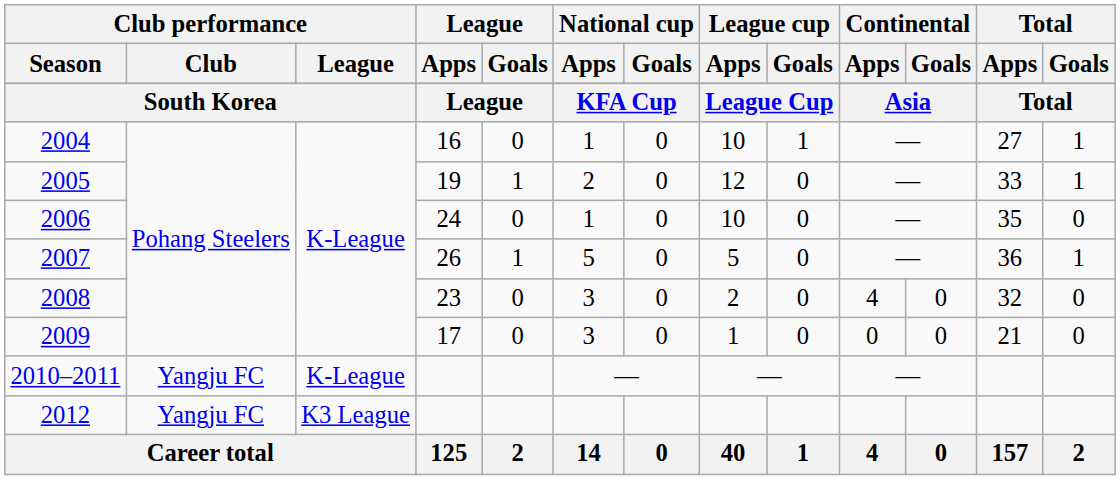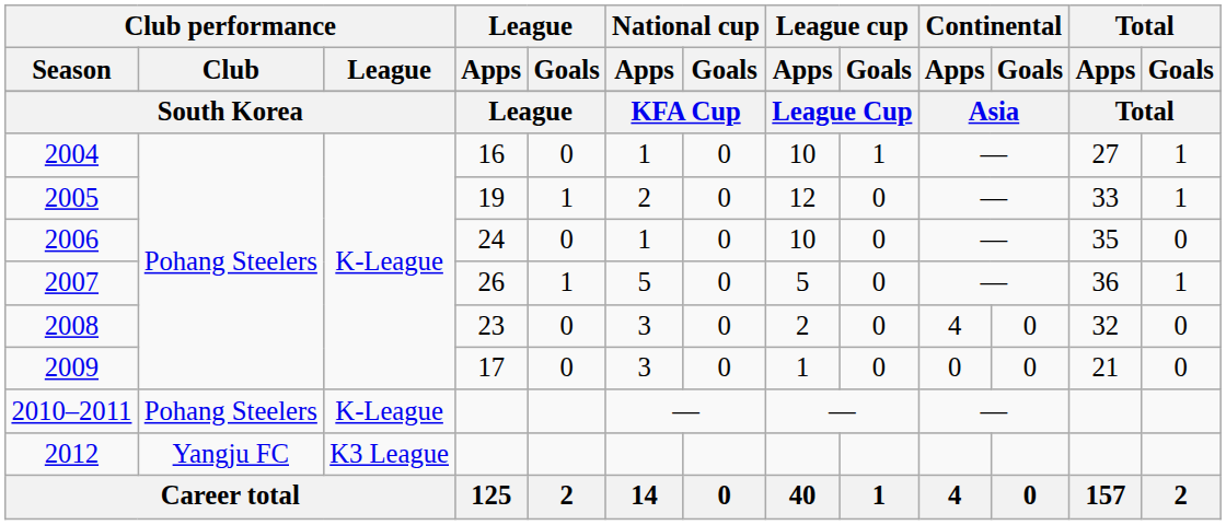2010–2011 | Club performance / Club: Yangju FC -> Pohang Steelers
